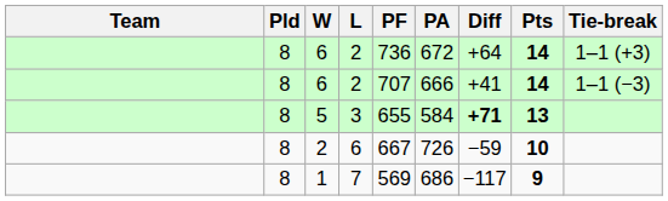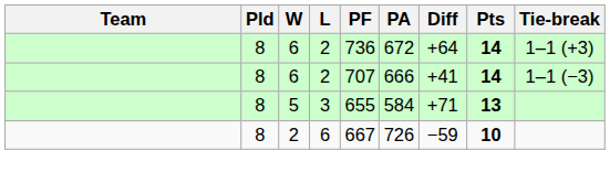5 | Diff: bold -> normal
- row: 8 | 1 | 7 | 569 | 686 | −117 | 9
